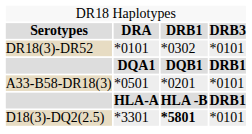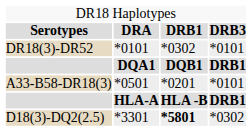*3301 | column 4: *0101 -> *0302
